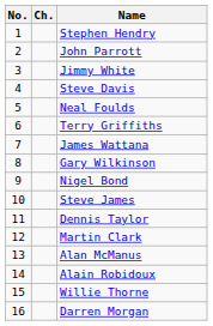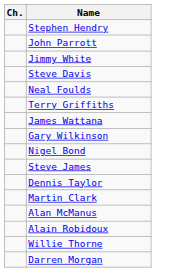- column: No. | 1 | 2 | 3 | 4 | 5 | 6 | 7 | 8 | 9 | 10 | 11 | 12 | 13 | 14 | 15 | 16
